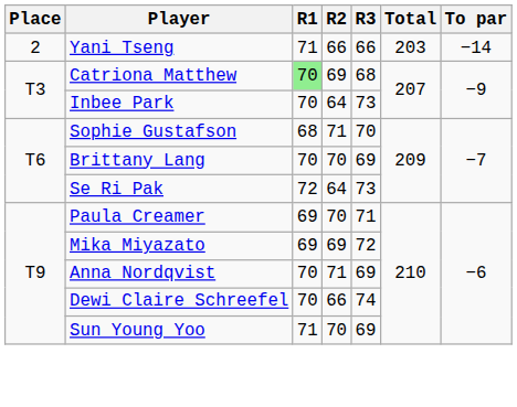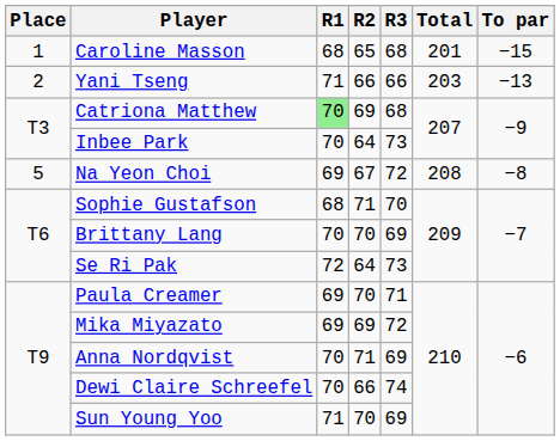+ row: 1 | Caroline Masson | 68 | 65 | 68 | 201 | −15
Yani Tseng | To par: −14 -> −13
+ row: 5 | Na Yeon Choi | 69 | 67 | 72 | 208 | −8
